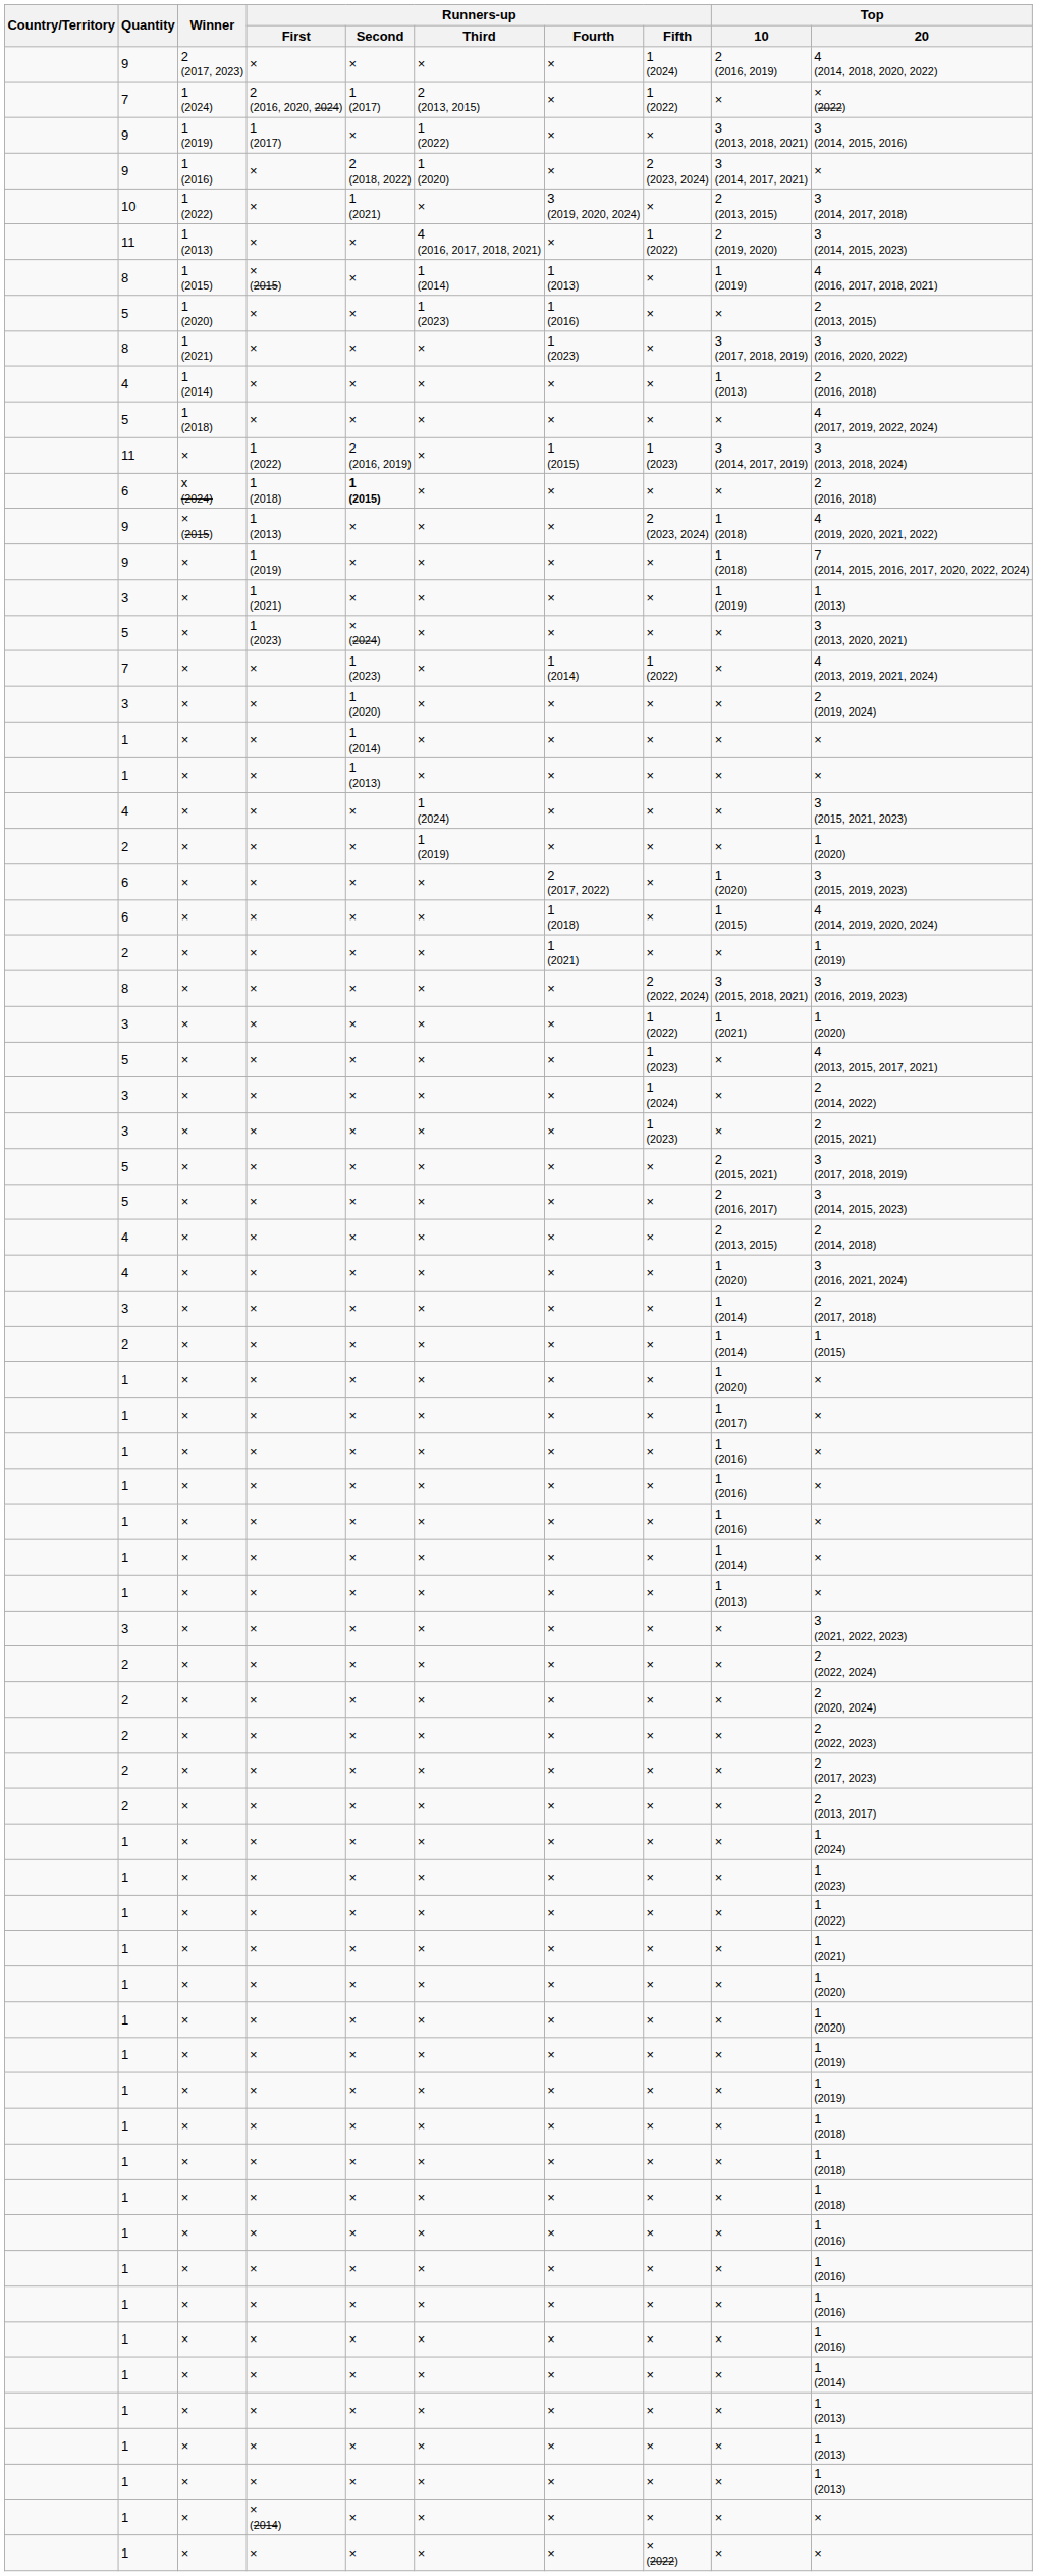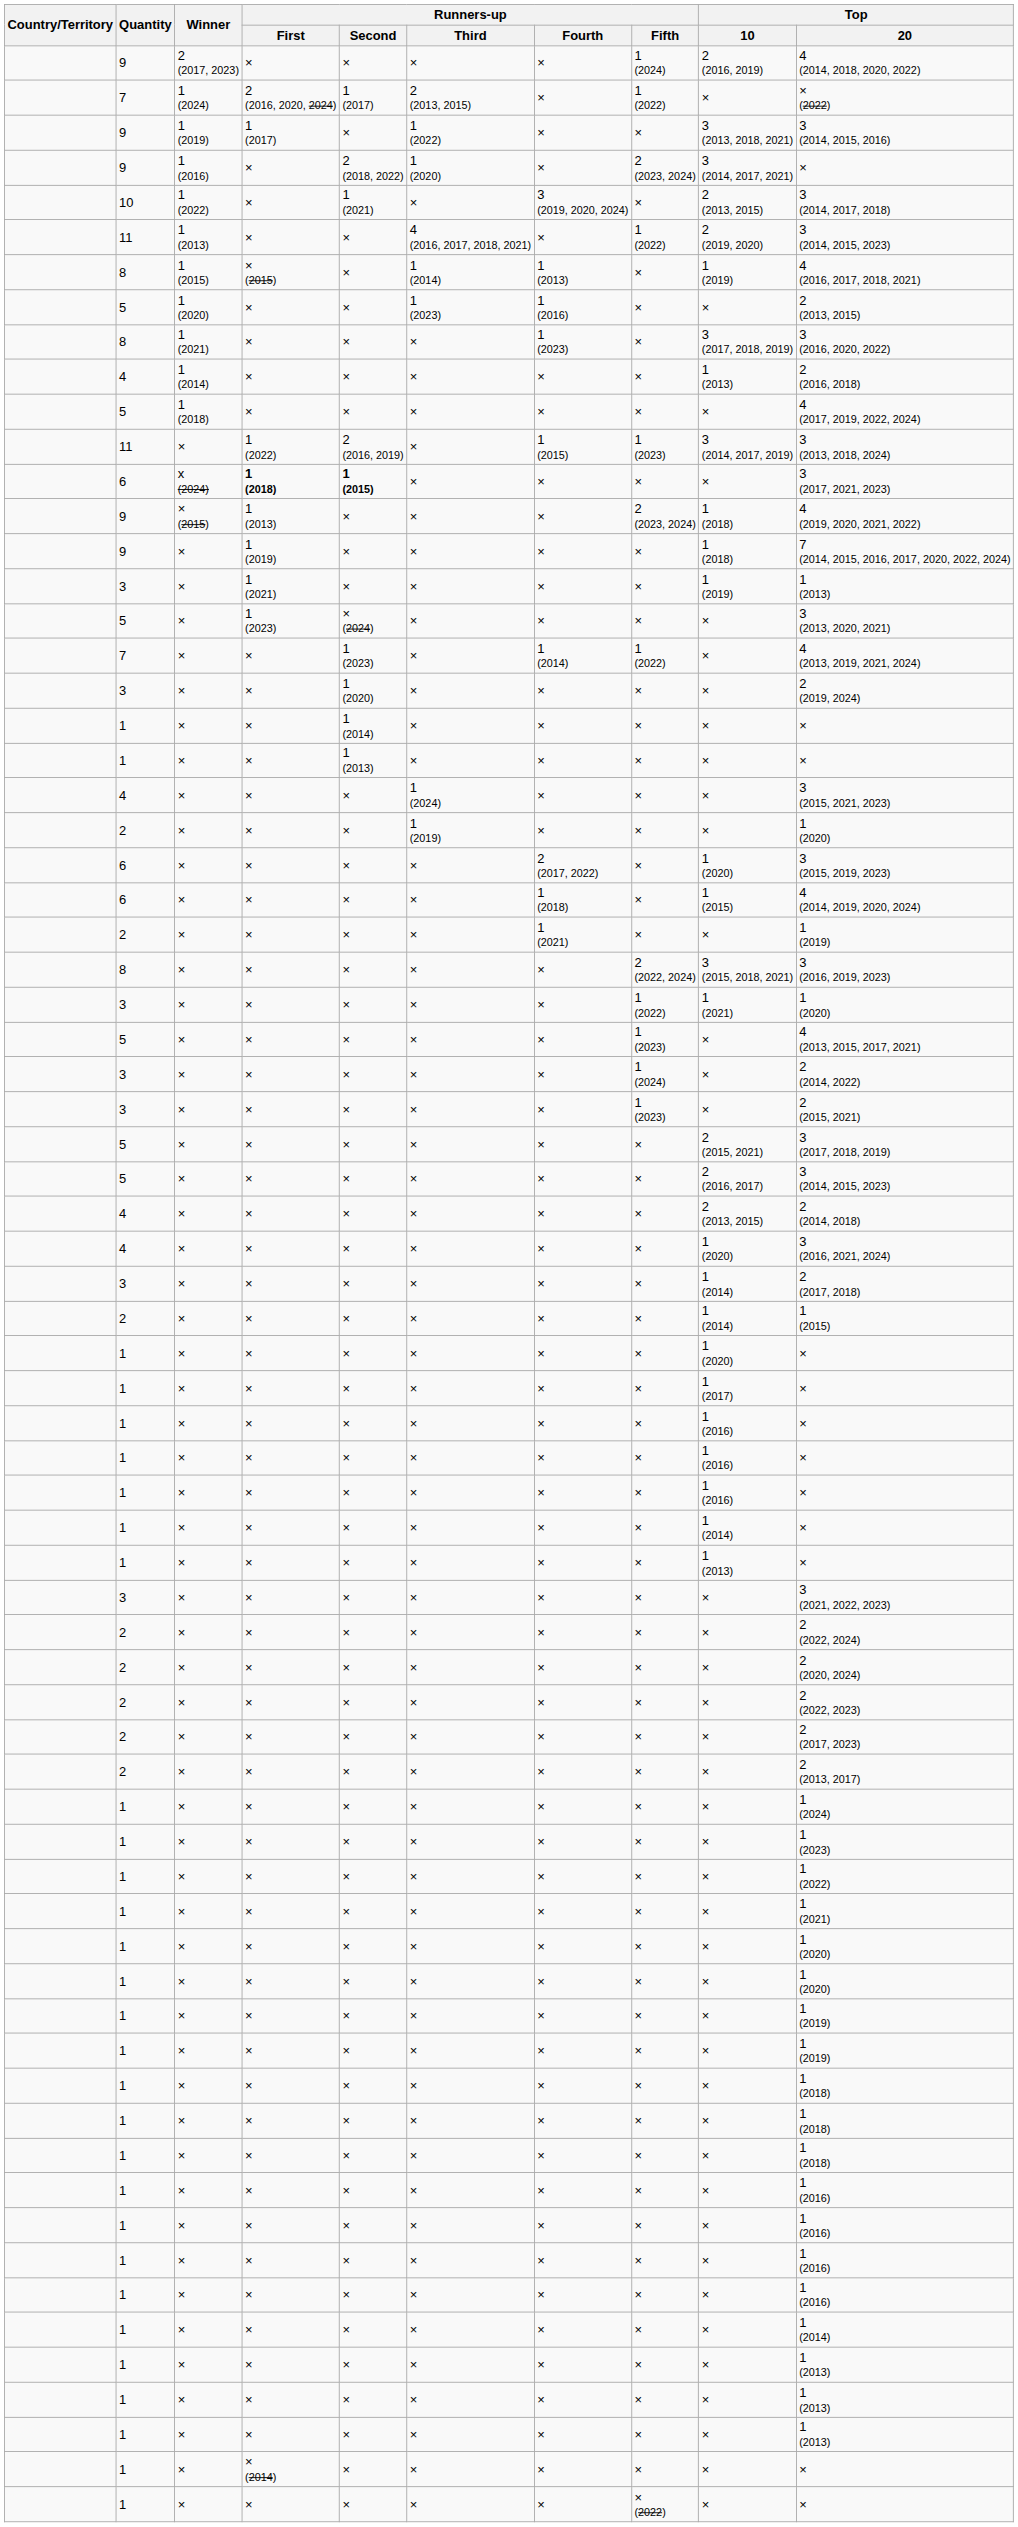x (2024) | Runners-up / First: normal -> bold
x (2024) | Top / 20: 2 (2016, 2018) -> 3 (2017, 2021, 2023)
